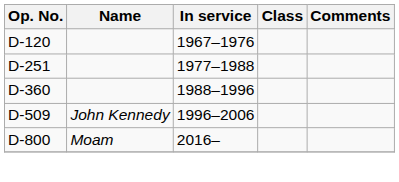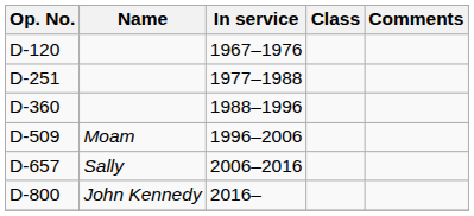D-509 | Name: John Kennedy -> Moam
+ row: D-657 | Sally | 2006–2016
D-800 | Name: Moam -> John Kennedy
